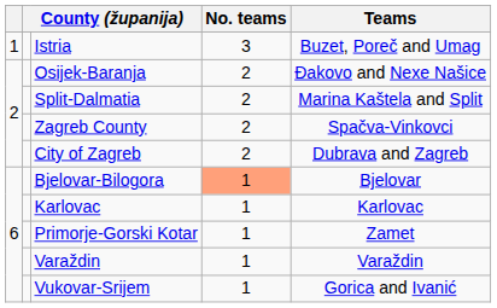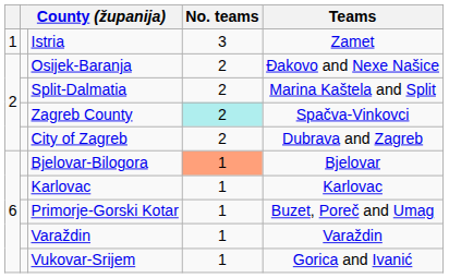Istria | Teams: Buzet, Poreč and Umag -> Zamet
Zagreb County | No. teams: no background -> paleturquoise background
Primorje-Gorski Kotar | Teams: Zamet -> Buzet, Poreč and Umag
